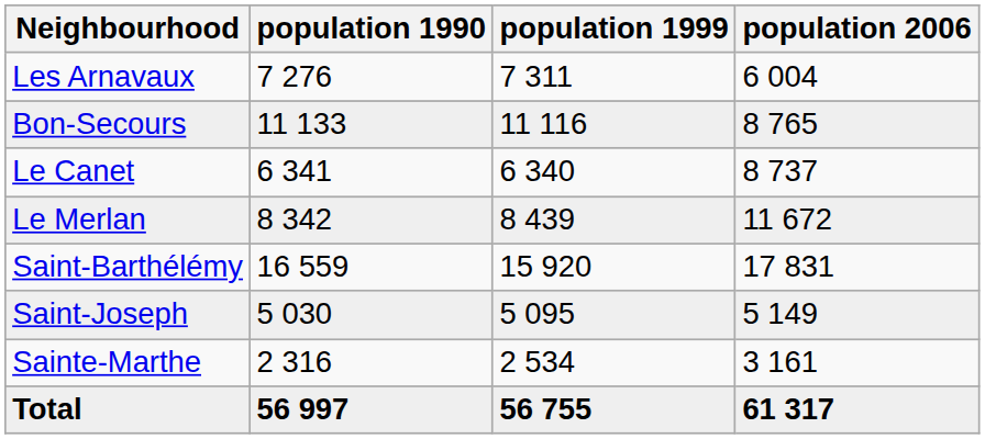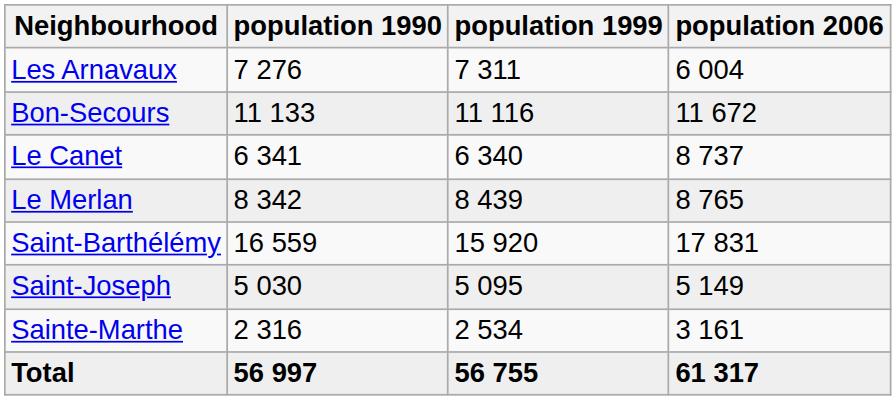Bon-Secours | population 2006: 8 765 -> 11 672
Le Merlan | population 2006: 11 672 -> 8 765
